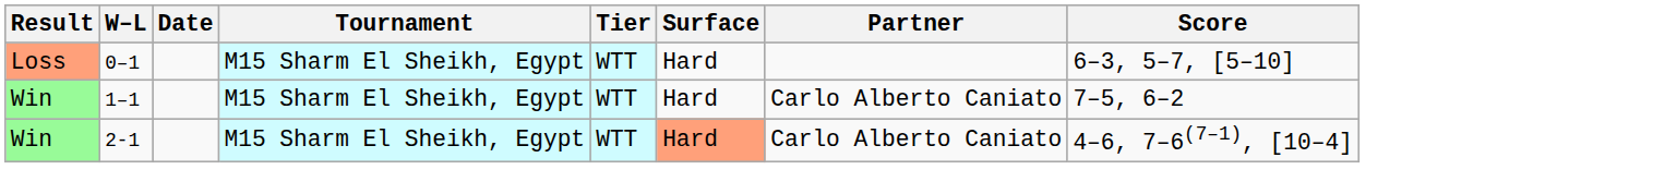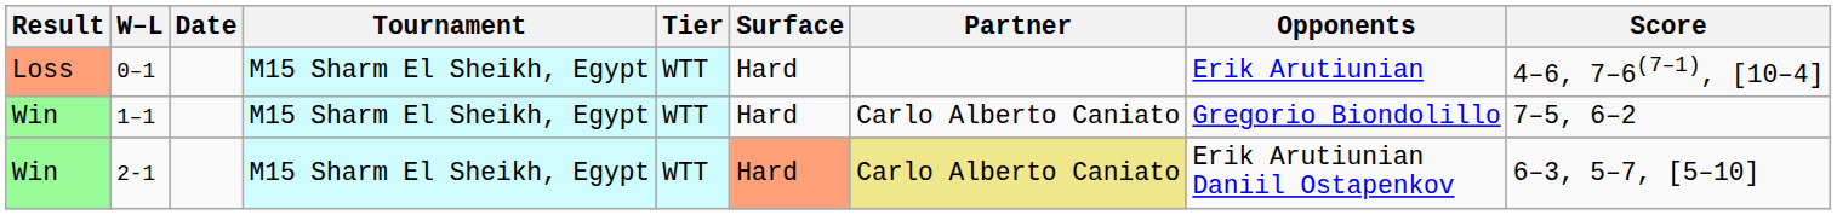+ column: Opponents | Erik Arutiunian | Gregorio Biondolillo | Erik Arutiunian Daniil Ostapenkov
0–1 | Score: 6–3, 5–7, [5–10] -> 4–6, 7–6(7–1), [10–4]
2-1 | Partner: no background -> khaki background
2-1 | Score: 4–6, 7–6(7–1), [10–4] -> 6–3, 5–7, [5–10]
